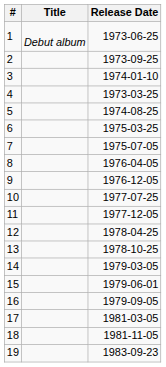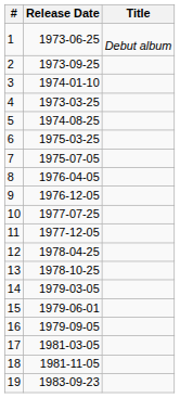columns swapped: Title <-> Release Date
